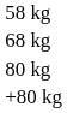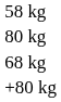rows swapped: 68 kg <-> 80 kg
